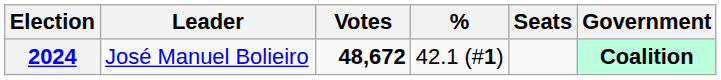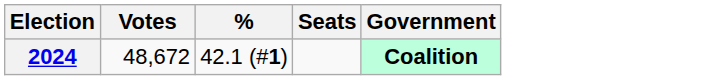- column: Leader | José Manuel Bolieiro
2024 | Votes: bold -> normal
